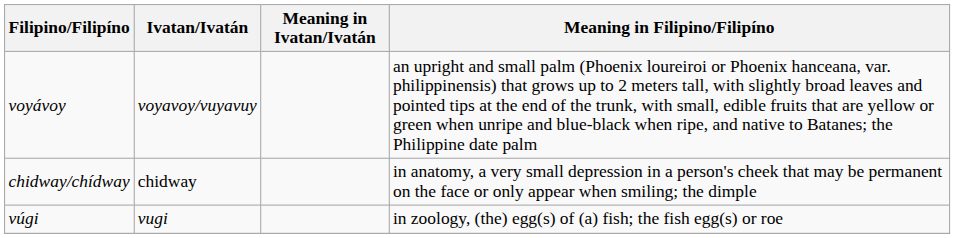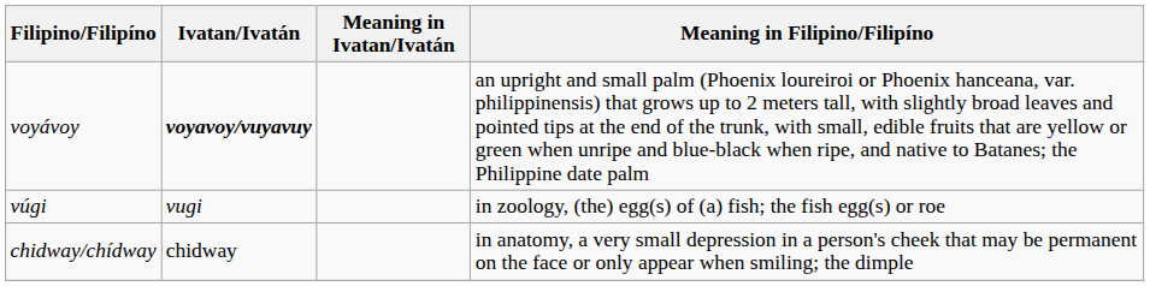voyávoy | Ivatan/Ivatán: normal -> bold
rows swapped: vúgi <-> chidway/chídway
